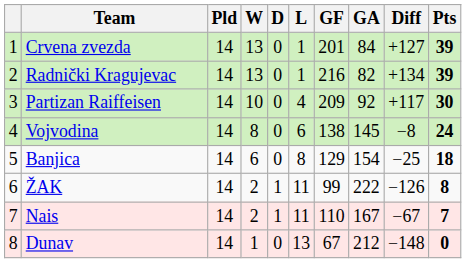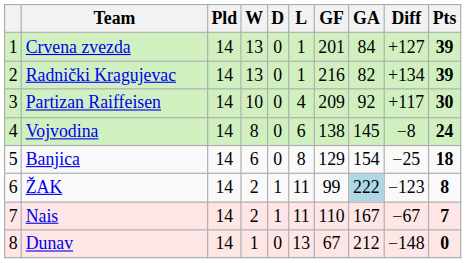ŽAK | GA: no background -> lightblue background
ŽAK | Diff: −126 -> −123
